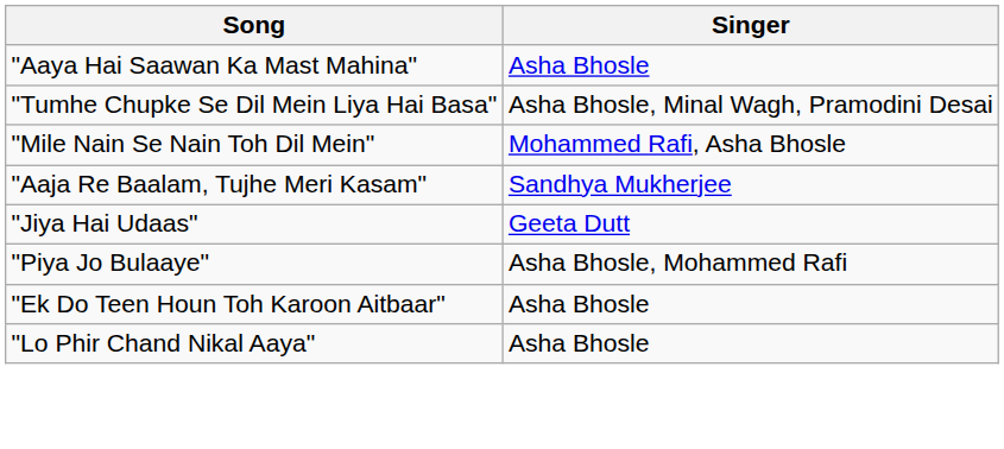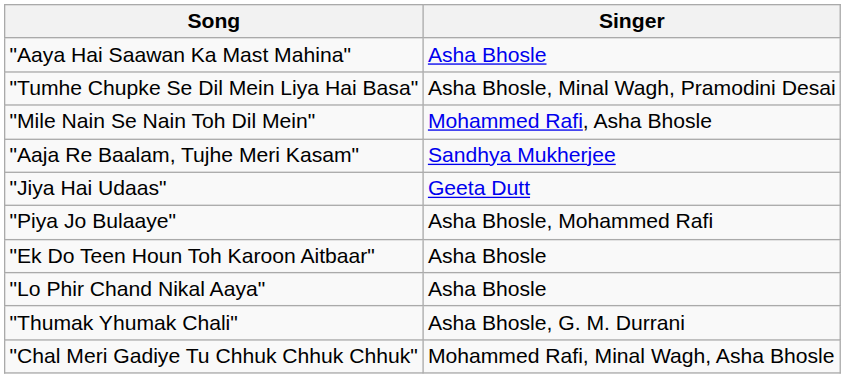+ row: "Thumak Yhumak Chali" | Asha Bhosle, G. M. Durrani
+ row: "Chal Meri Gadiye Tu Chhuk Chhuk Chhuk" | Mohammed Rafi, Minal Wagh, Asha Bhosle
